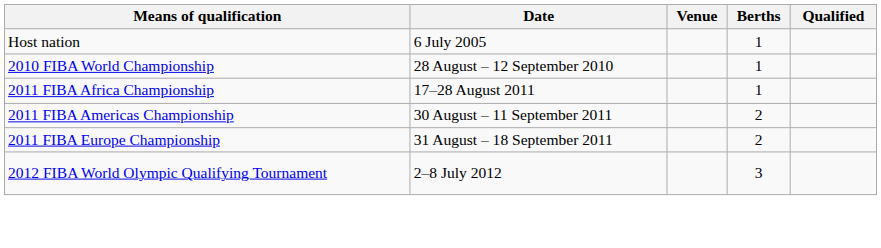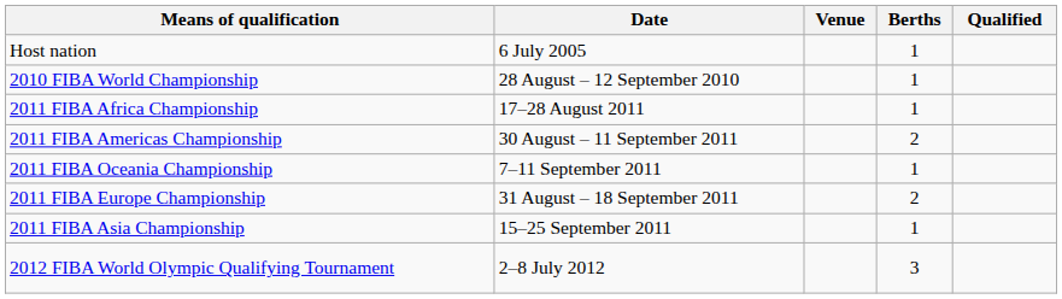+ row: 2011 FIBA Oceania Championship | 7–11 September 2011 | 1
+ row: 2011 FIBA Asia Championship | 15–25 September 2011 | 1
